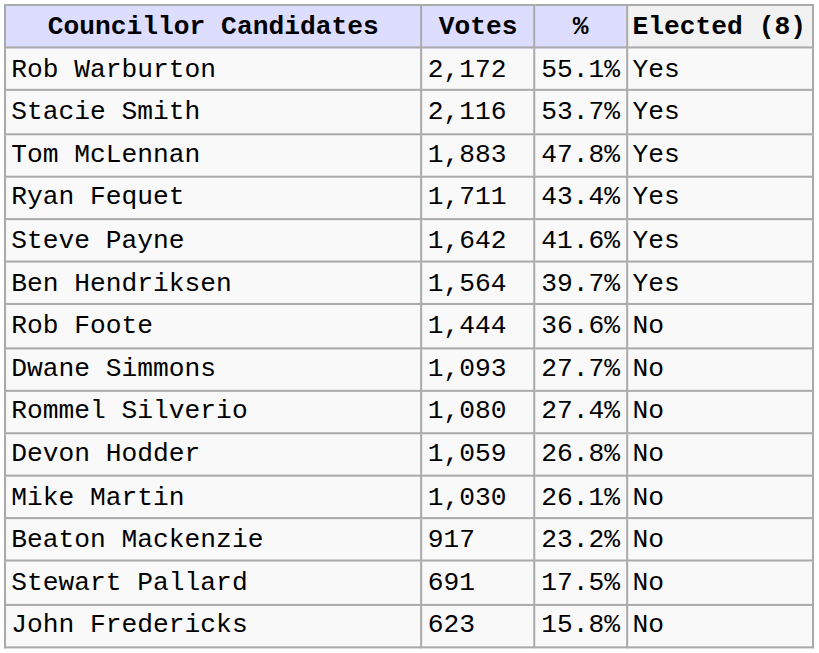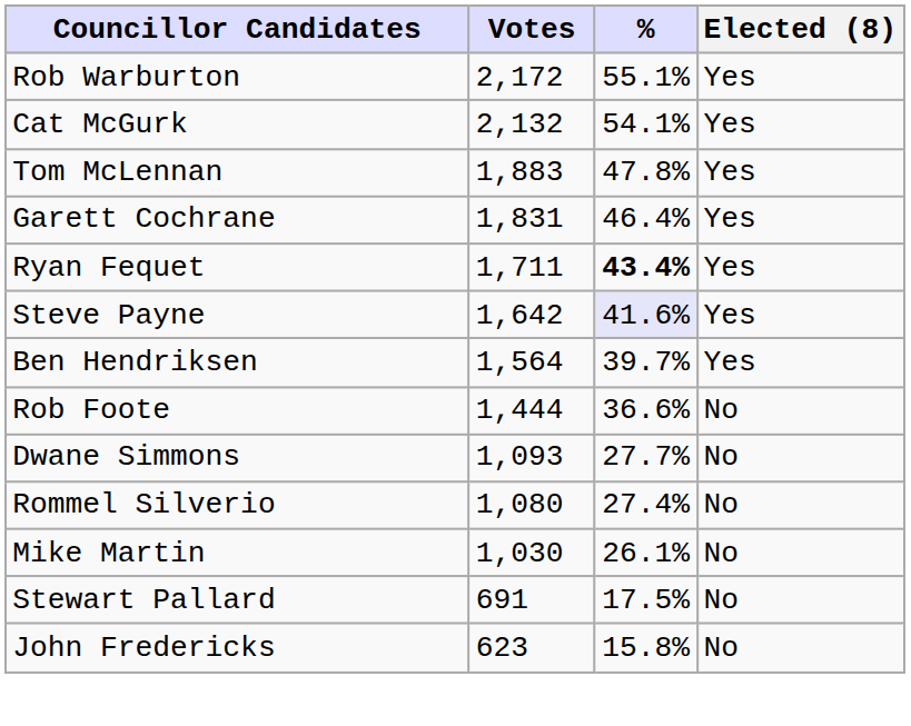+ row: Cat McGurk | 2,132 | 54.1% | Yes
- row: Stacie Smith | 2,116 | 53.7% | Yes
+ row: Garett Cochrane | 1,831 | 46.4% | Yes
Ryan Fequet | %: normal -> bold
Steve Payne | %: no background -> lavender background
- row: Devon Hodder | 1,059 | 26.8% | No
- row: Beaton Mackenzie | 917 | 23.2% | No
